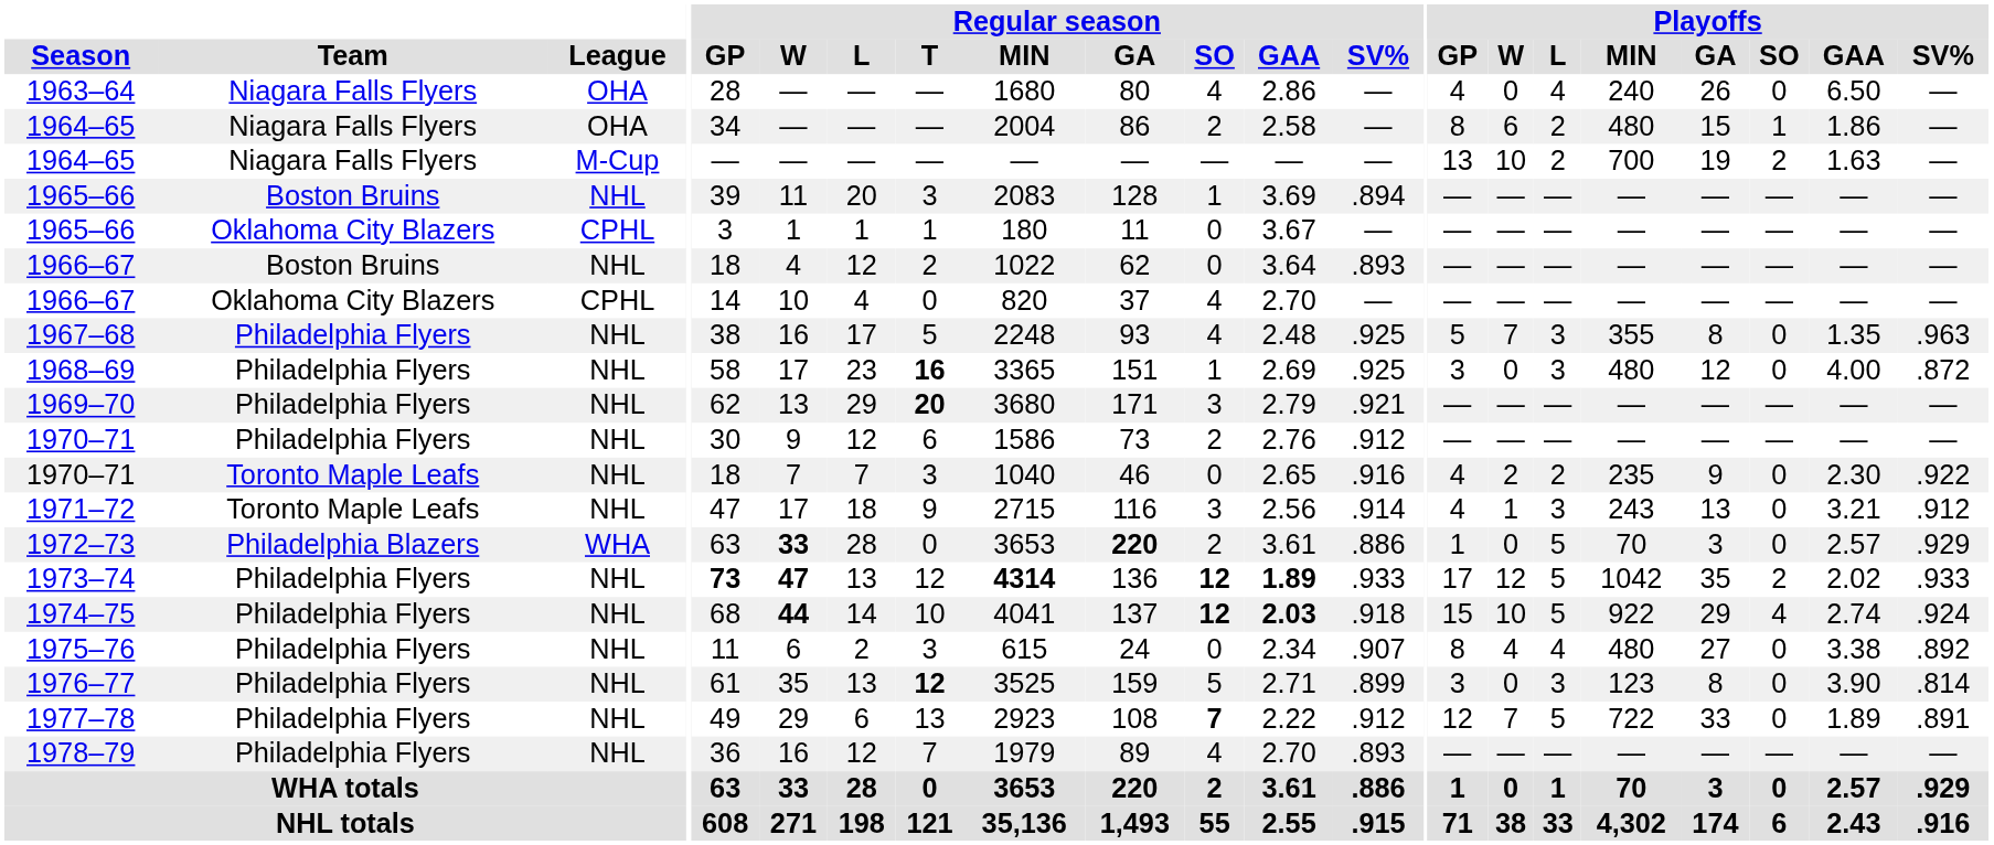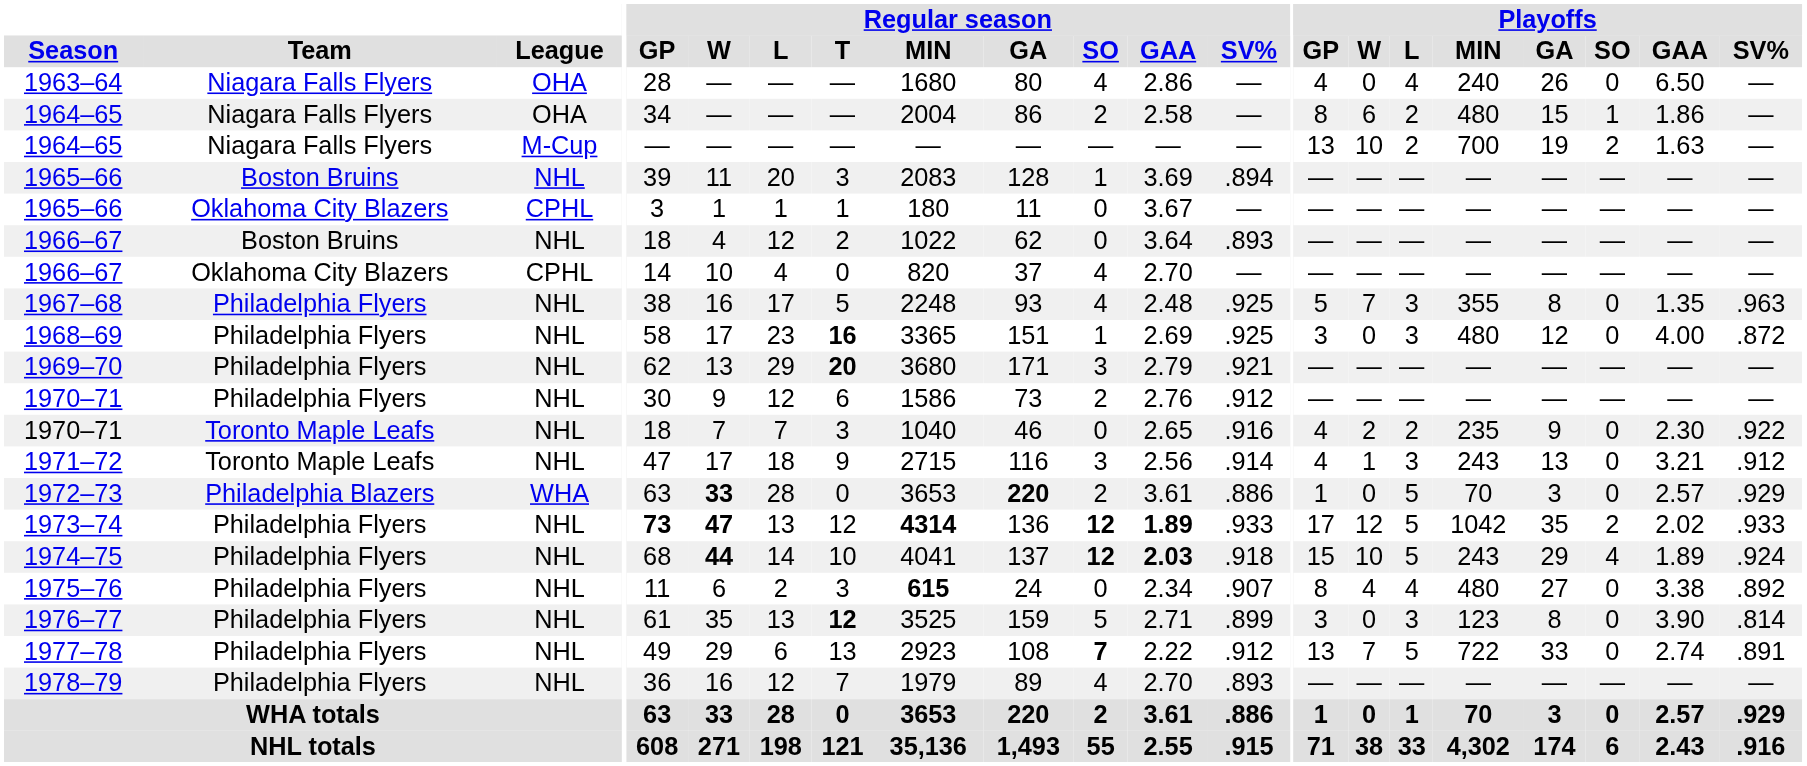1974–75 | Playoffs / MIN: 922 -> 243
1974–75 | Playoffs / GAA: 2.74 -> 1.89
1975–76 | Regular season / MIN: normal -> bold
1977–78 | Playoffs / GP: 12 -> 13
1977–78 | Playoffs / GAA: 1.89 -> 2.74
